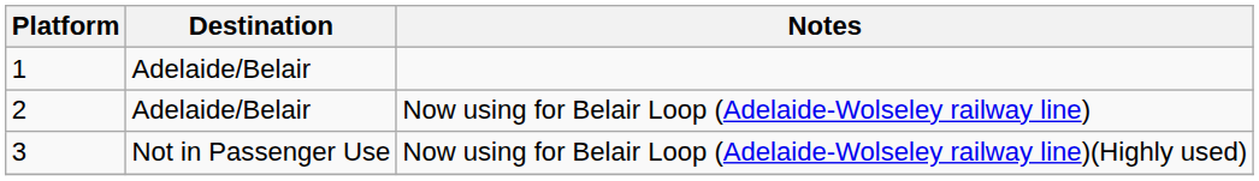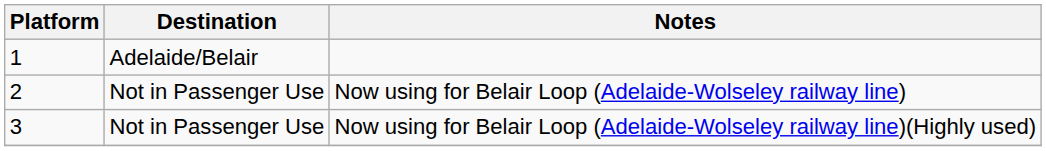Now using for Belair Loop (Adelaide-Wolseley railway line) | Destination: Adelaide/Belair -> Not in Passenger Use
